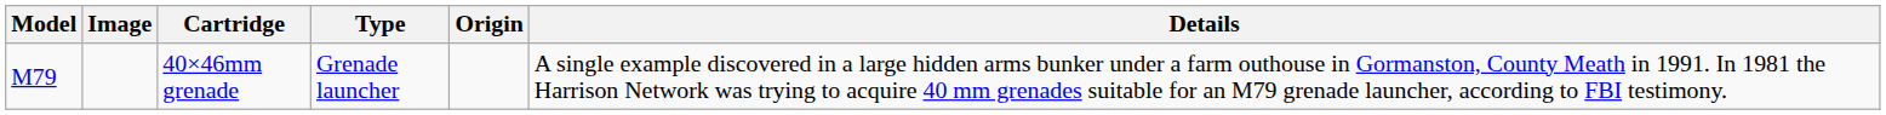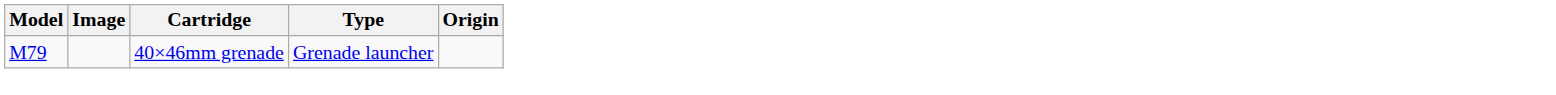- column: Details | A single example discovered in a large hidden arms bunker under a farm outhouse in Gormanston, County Meath in 1991. In 1981 the Harrison Network was trying to acquire 40 mm grenades suitable for an M79 grenade launcher, according to FBI testimony.
